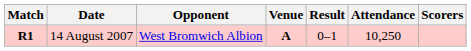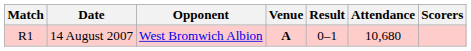14 August 2007 | Match: bold -> normal
14 August 2007 | Attendance: 10,250 -> 10,680
